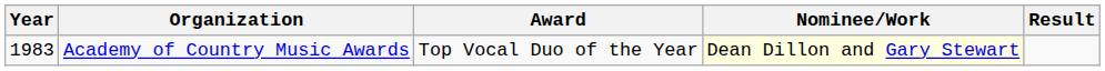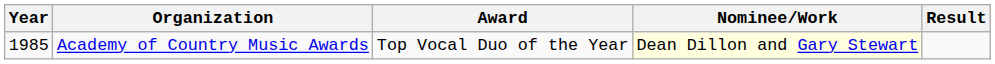Academy of Country Music Awards | Year: 1983 -> 1985
